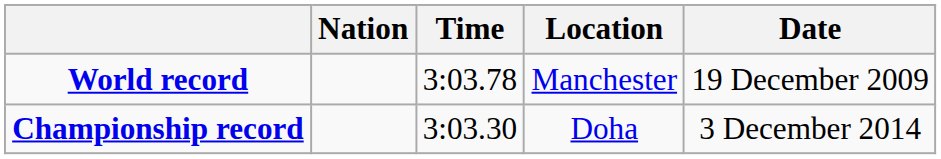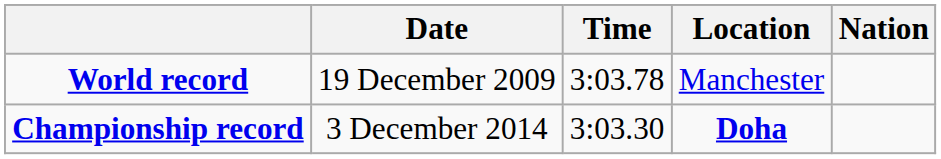columns swapped: Nation <-> Date
Championship record | Location: normal -> bold
